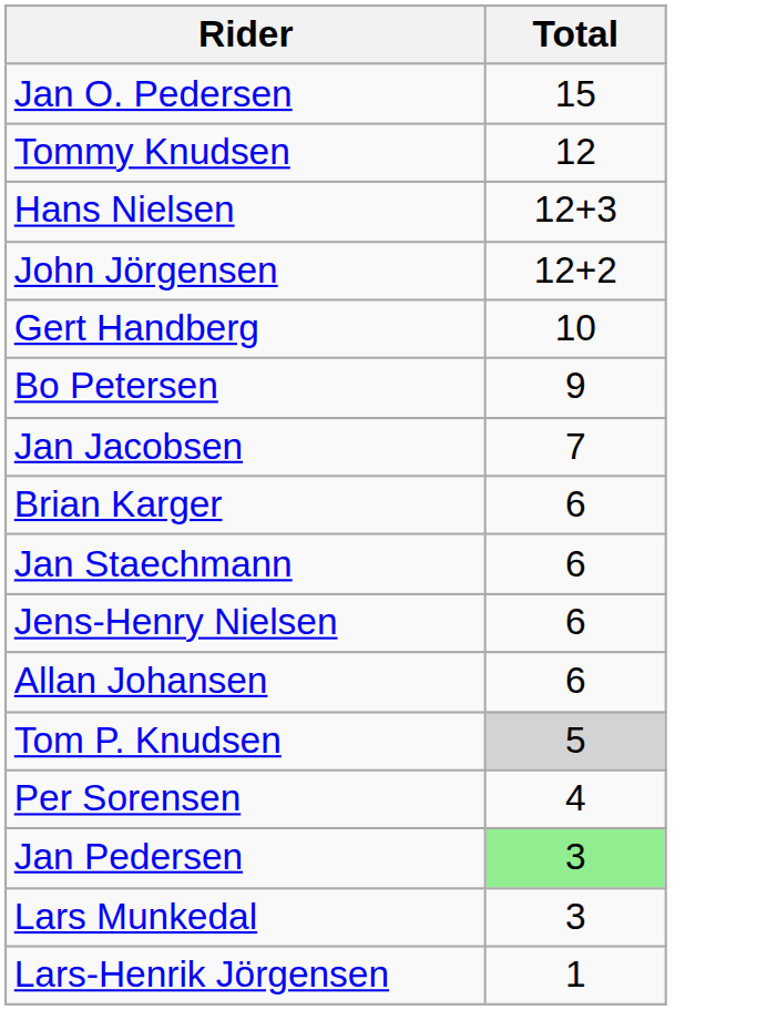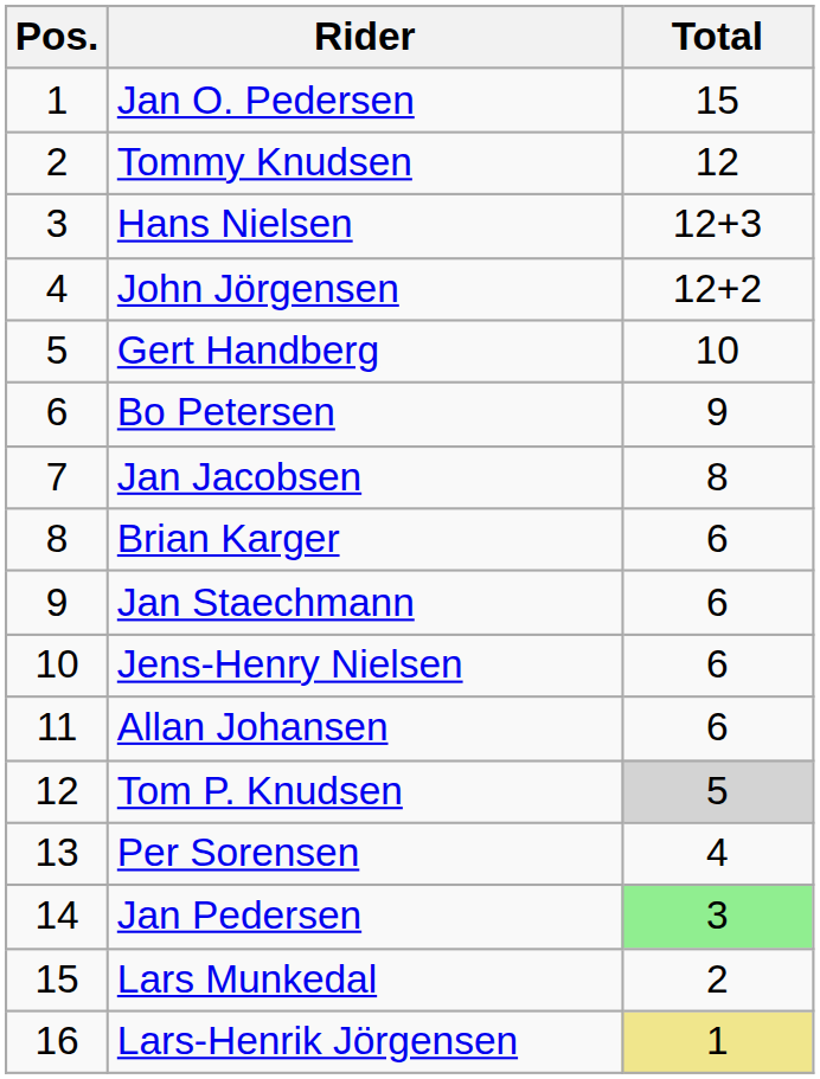+ column: Pos. | 1 | 2 | 3 | 4 | 5 | 6 | 7 | 8 | 9 | 10 | 11 | 12 | 13 | 14 | 15 | 16
Jan Jacobsen | Total: 7 -> 8
Lars Munkedal | Total: 3 -> 2
Lars-Henrik Jörgensen | Total: no background -> khaki background
